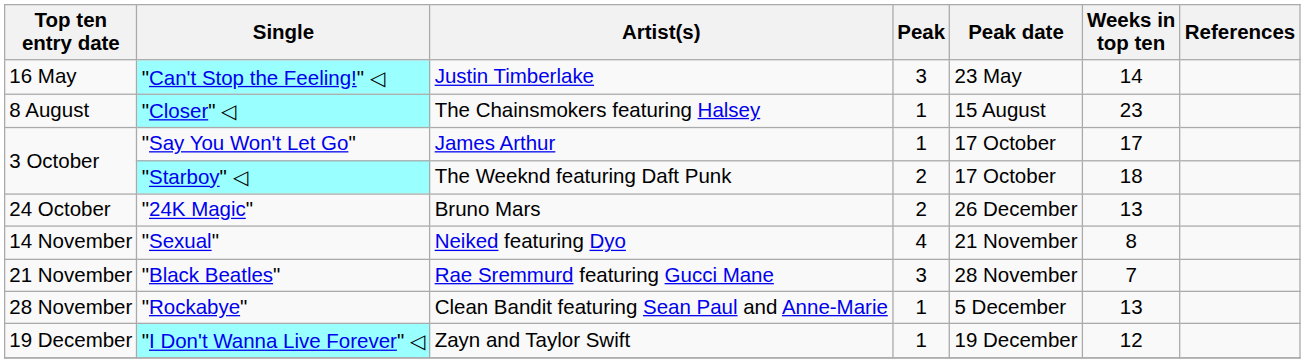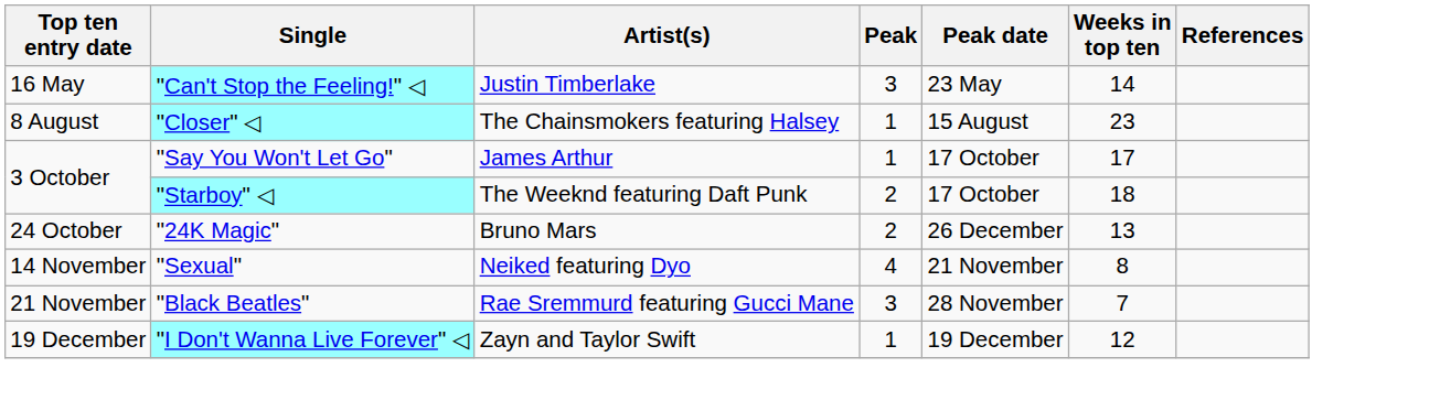- row: 28 November | "Rockabye" | Clean Bandit featuring Sean Paul and Anne-Marie | 1 | 5 December | 13
